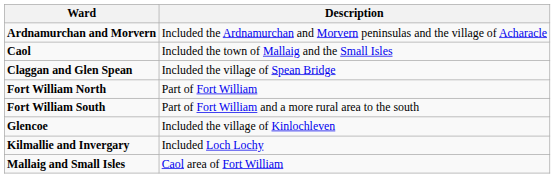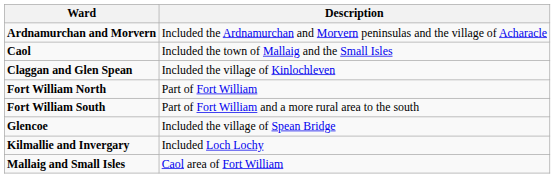Claggan and Glen Spean | Description: Included the village of Spean Bridge -> Included the village of Kinlochleven
Glencoe | Description: Included the village of Kinlochleven -> Included the village of Spean Bridge
